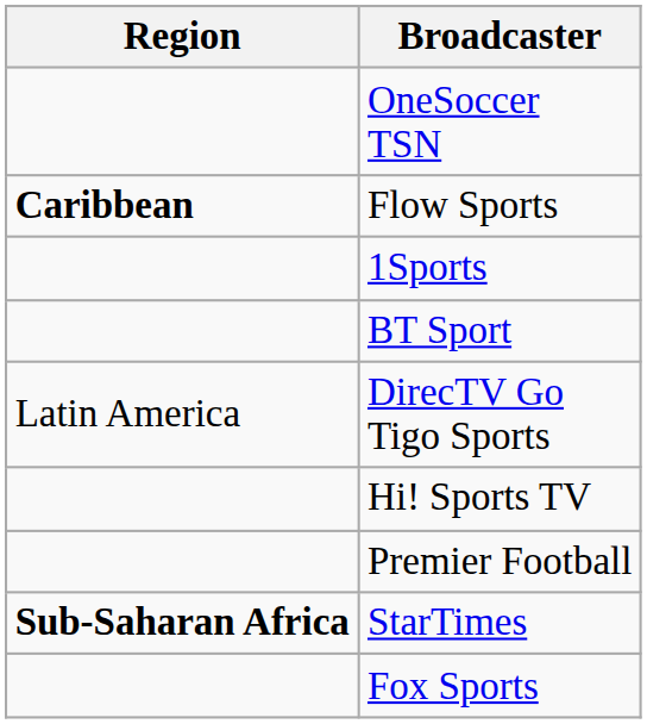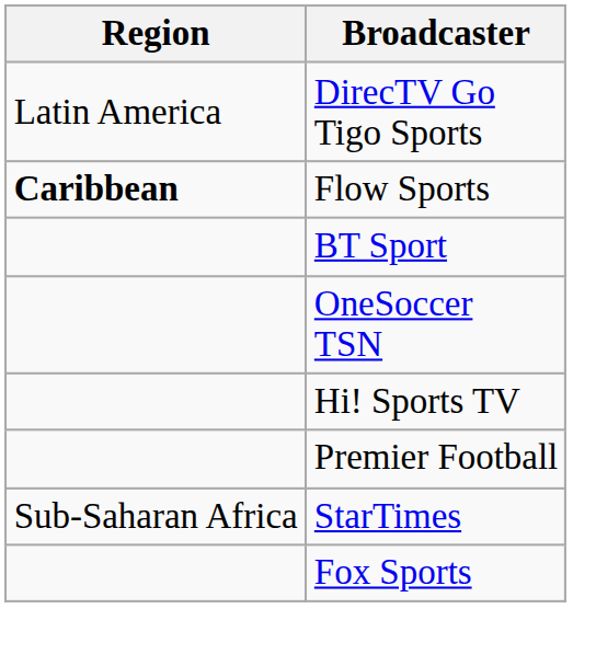rows swapped: OneSoccer TSN <-> DirecTV Go Tigo Sports
- row: 1Sports
StarTimes | Region: bold -> normal
